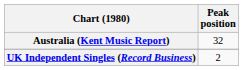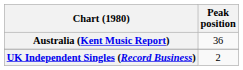Australia (Kent Music Report) | Peak position: 32 -> 36
